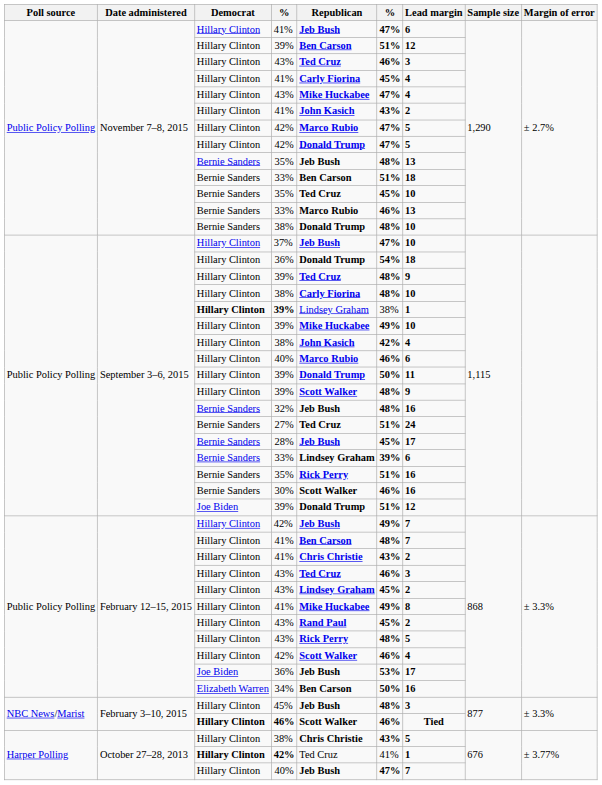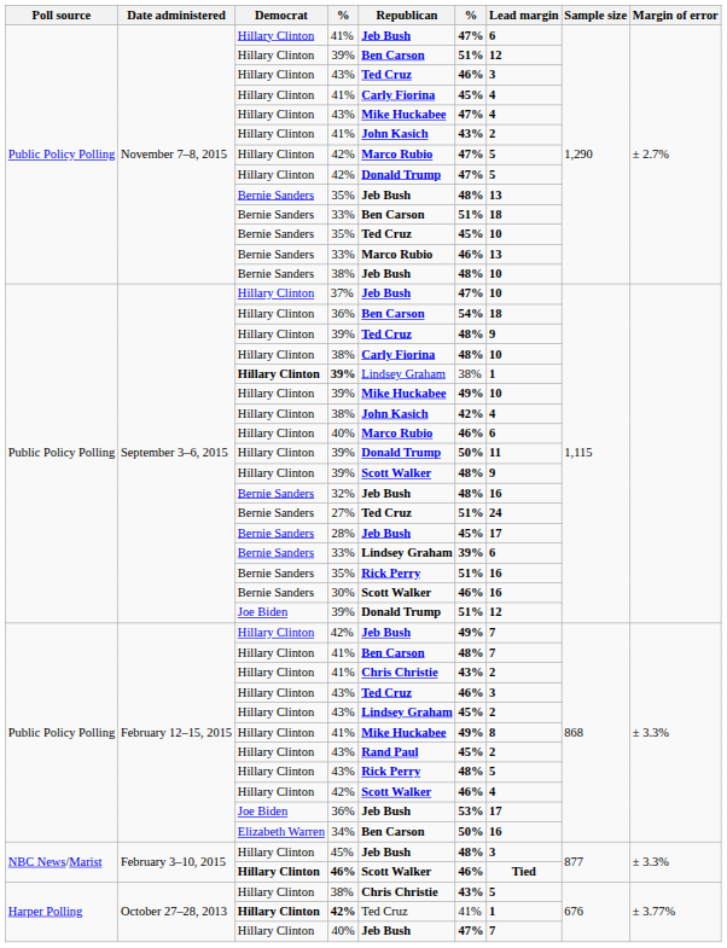November 7–8, 2015 / 38% | Republican: Donald Trump -> Jeb Bush
September 3–6, 2015 / 36% | Republican: Donald Trump -> Ben Carson
